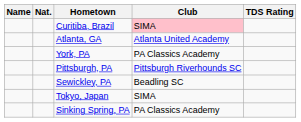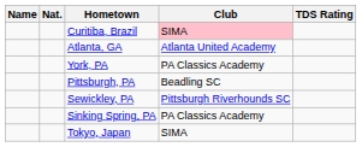Pittsburgh, PA | Club: Pittsburgh Riverhounds SC -> Beadling SC
Sewickley, PA | Club: Beadling SC -> Pittsburgh Riverhounds SC
rows swapped: Tokyo, Japan <-> Sinking Spring, PA
